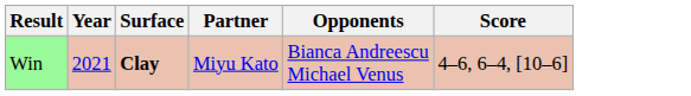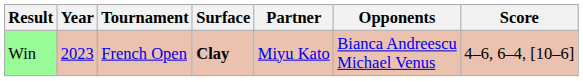+ column: Tournament | French Open
Win | Year: 2021 -> 2023
